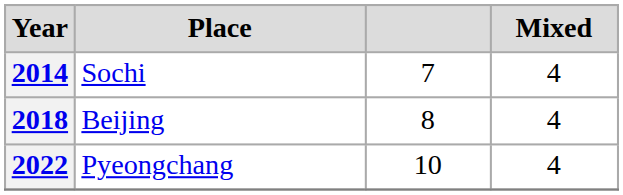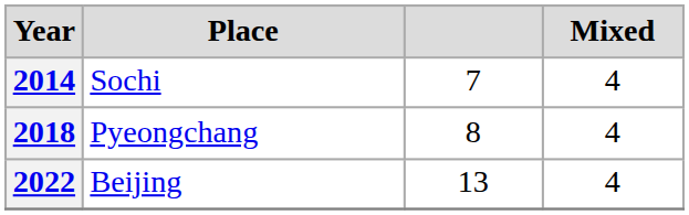2018 | Place: Beijing -> Pyeongchang
2022 | Place: Pyeongchang -> Beijing
2022 | column 3: 10 -> 13
